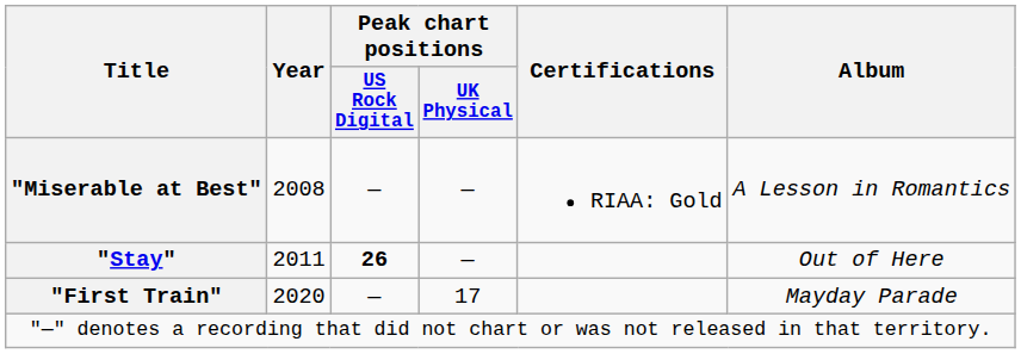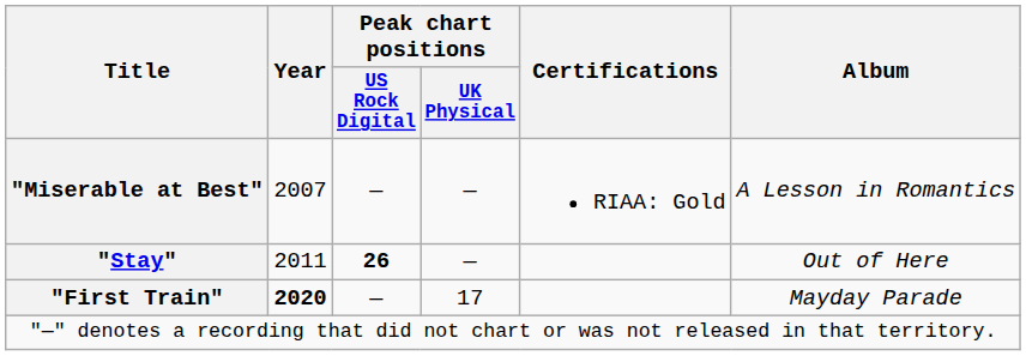"Miserable at Best" | Year: 2008 -> 2007
"First Train" | Year: normal -> bold
